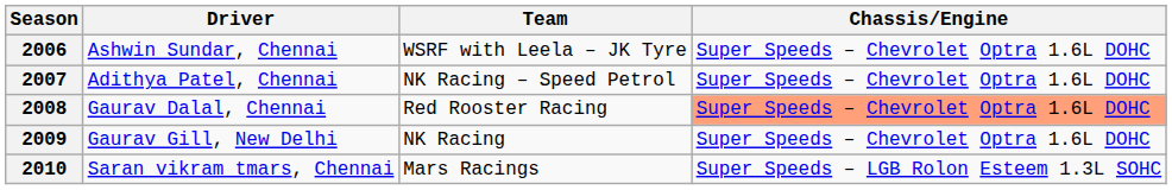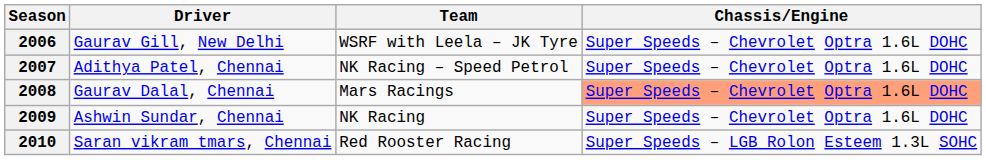2006 | Driver: Ashwin Sundar, Chennai -> Gaurav Gill, New Delhi
2008 | Team: Red Rooster Racing -> Mars Racings
2009 | Driver: Gaurav Gill, New Delhi -> Ashwin Sundar, Chennai
2010 | Team: Mars Racings -> Red Rooster Racing
